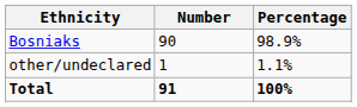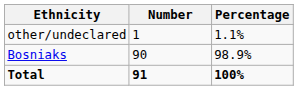rows swapped: Bosniaks <-> other/undeclared
